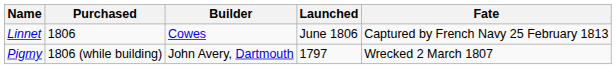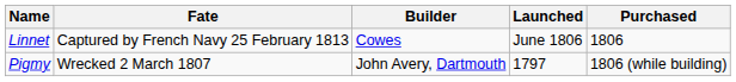columns swapped: Purchased <-> Fate
